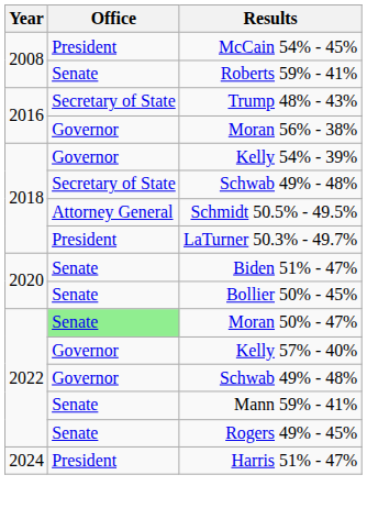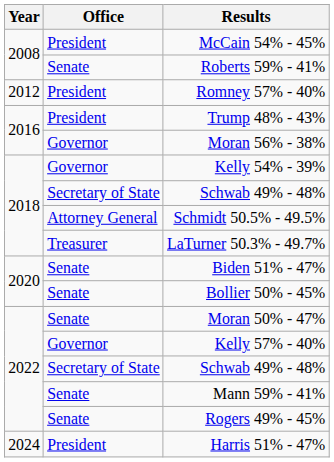+ row: 2012 | President | Romney 57% - 40%
Trump 48% - 43% | Office: Secretary of State -> President
LaTurner 50.3% - 49.7% | Office: President -> Treasurer
Moran 50% - 47% | Office: lightgreen background -> no background
2022 / Schwab 49% - 48% | Office: Governor -> Secretary of State
